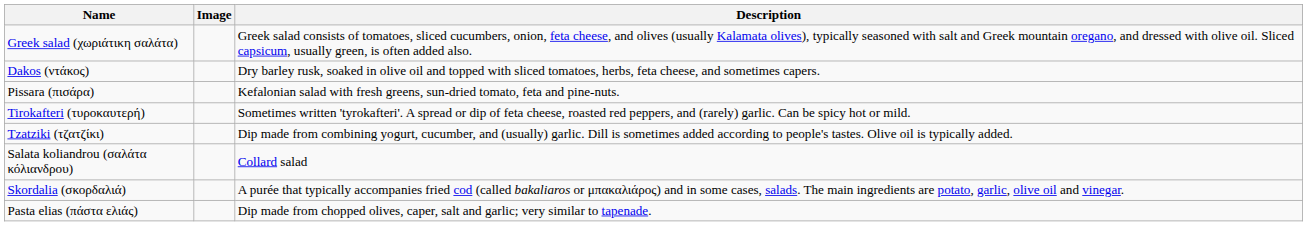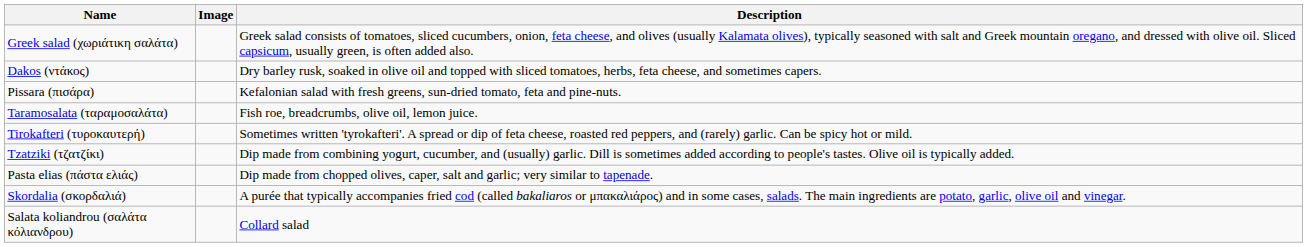+ row: Taramosalata (ταραμοσαλάτα) | Fish roe, breadcrumbs, olive oil, lemon juice.
rows swapped: Pasta elias (πάστα ελιάς) <-> Salata koliandrou (σαλάτα κόλιανδρου)
